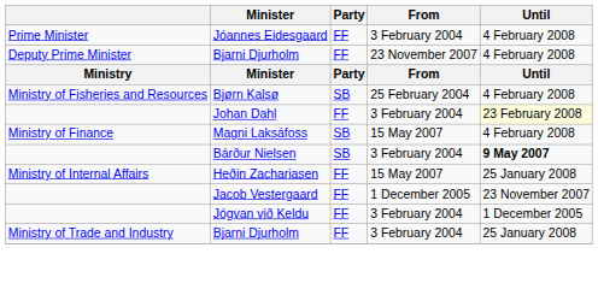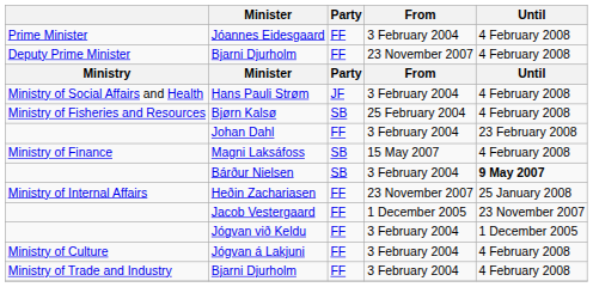+ row: Ministry of Social Affairs and Health | Hans Pauli Strøm | JF | 3 February 2004 | 4 February 2008
Johan Dahl | Until: lightyellow background -> no background
Heðin Zachariasen | From: 15 May 2007 -> 23 November 2007
+ row: Ministry of Culture | Jógvan á Lakjuni | FF | 3 February 2004 | 4 February 2008
Ministry of Trade and Industry / Bjarni Djurholm | Until: 25 January 2008 -> 4 February 2008
